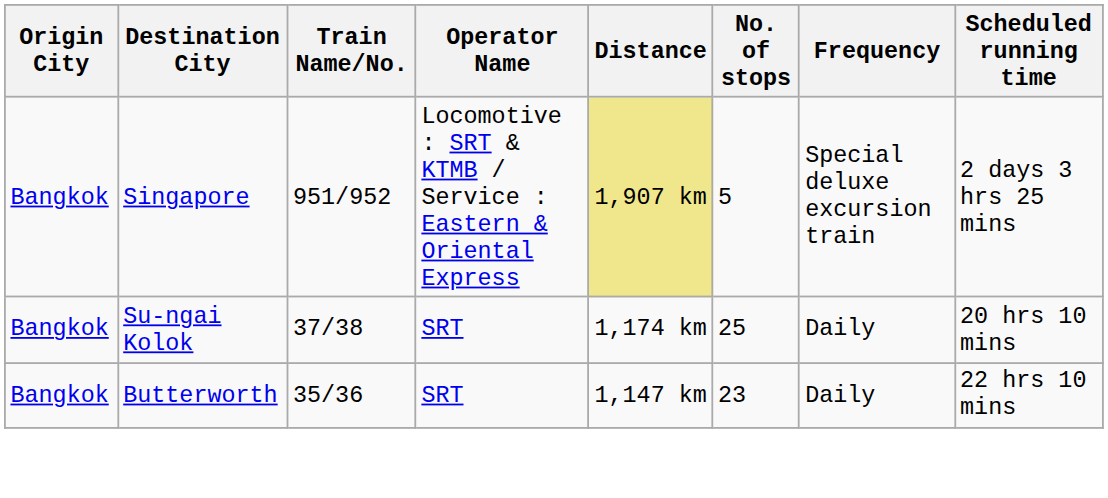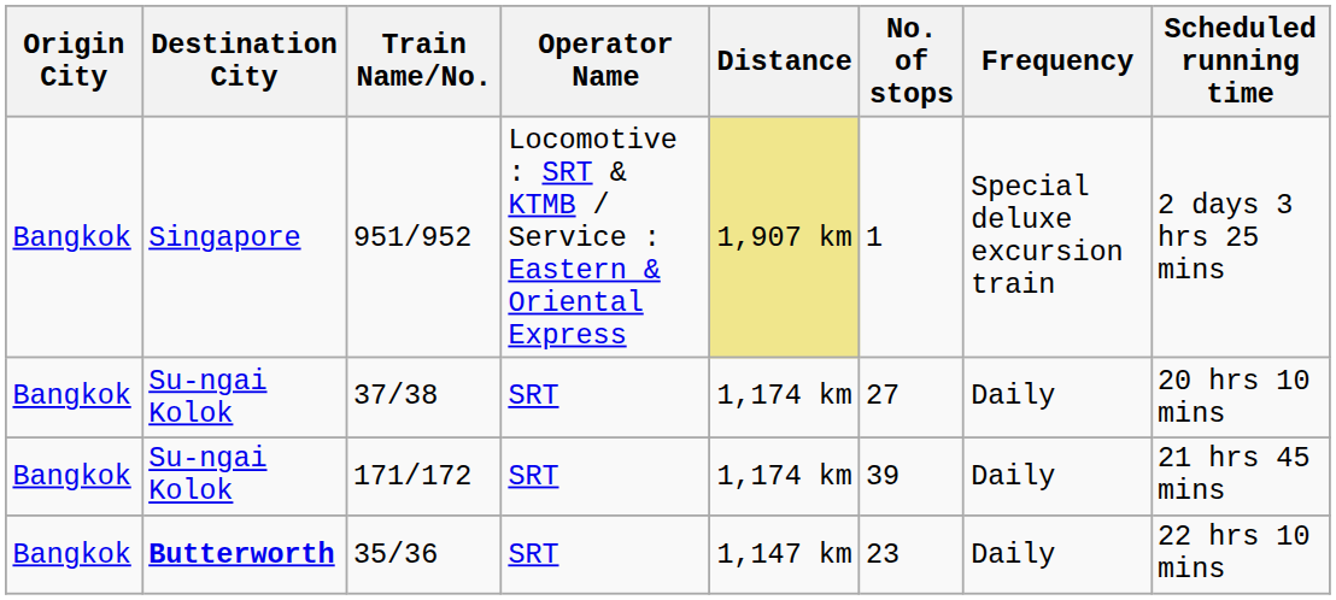951/952 | No. of stops: 5 -> 1
37/38 | No. of stops: 25 -> 27
+ row: Bangkok | Su-ngai Kolok | 171/172 | SRT | 1,174 km | 39 | Daily | 21 hrs 45 mins
35/36 | Destination City: normal -> bold
